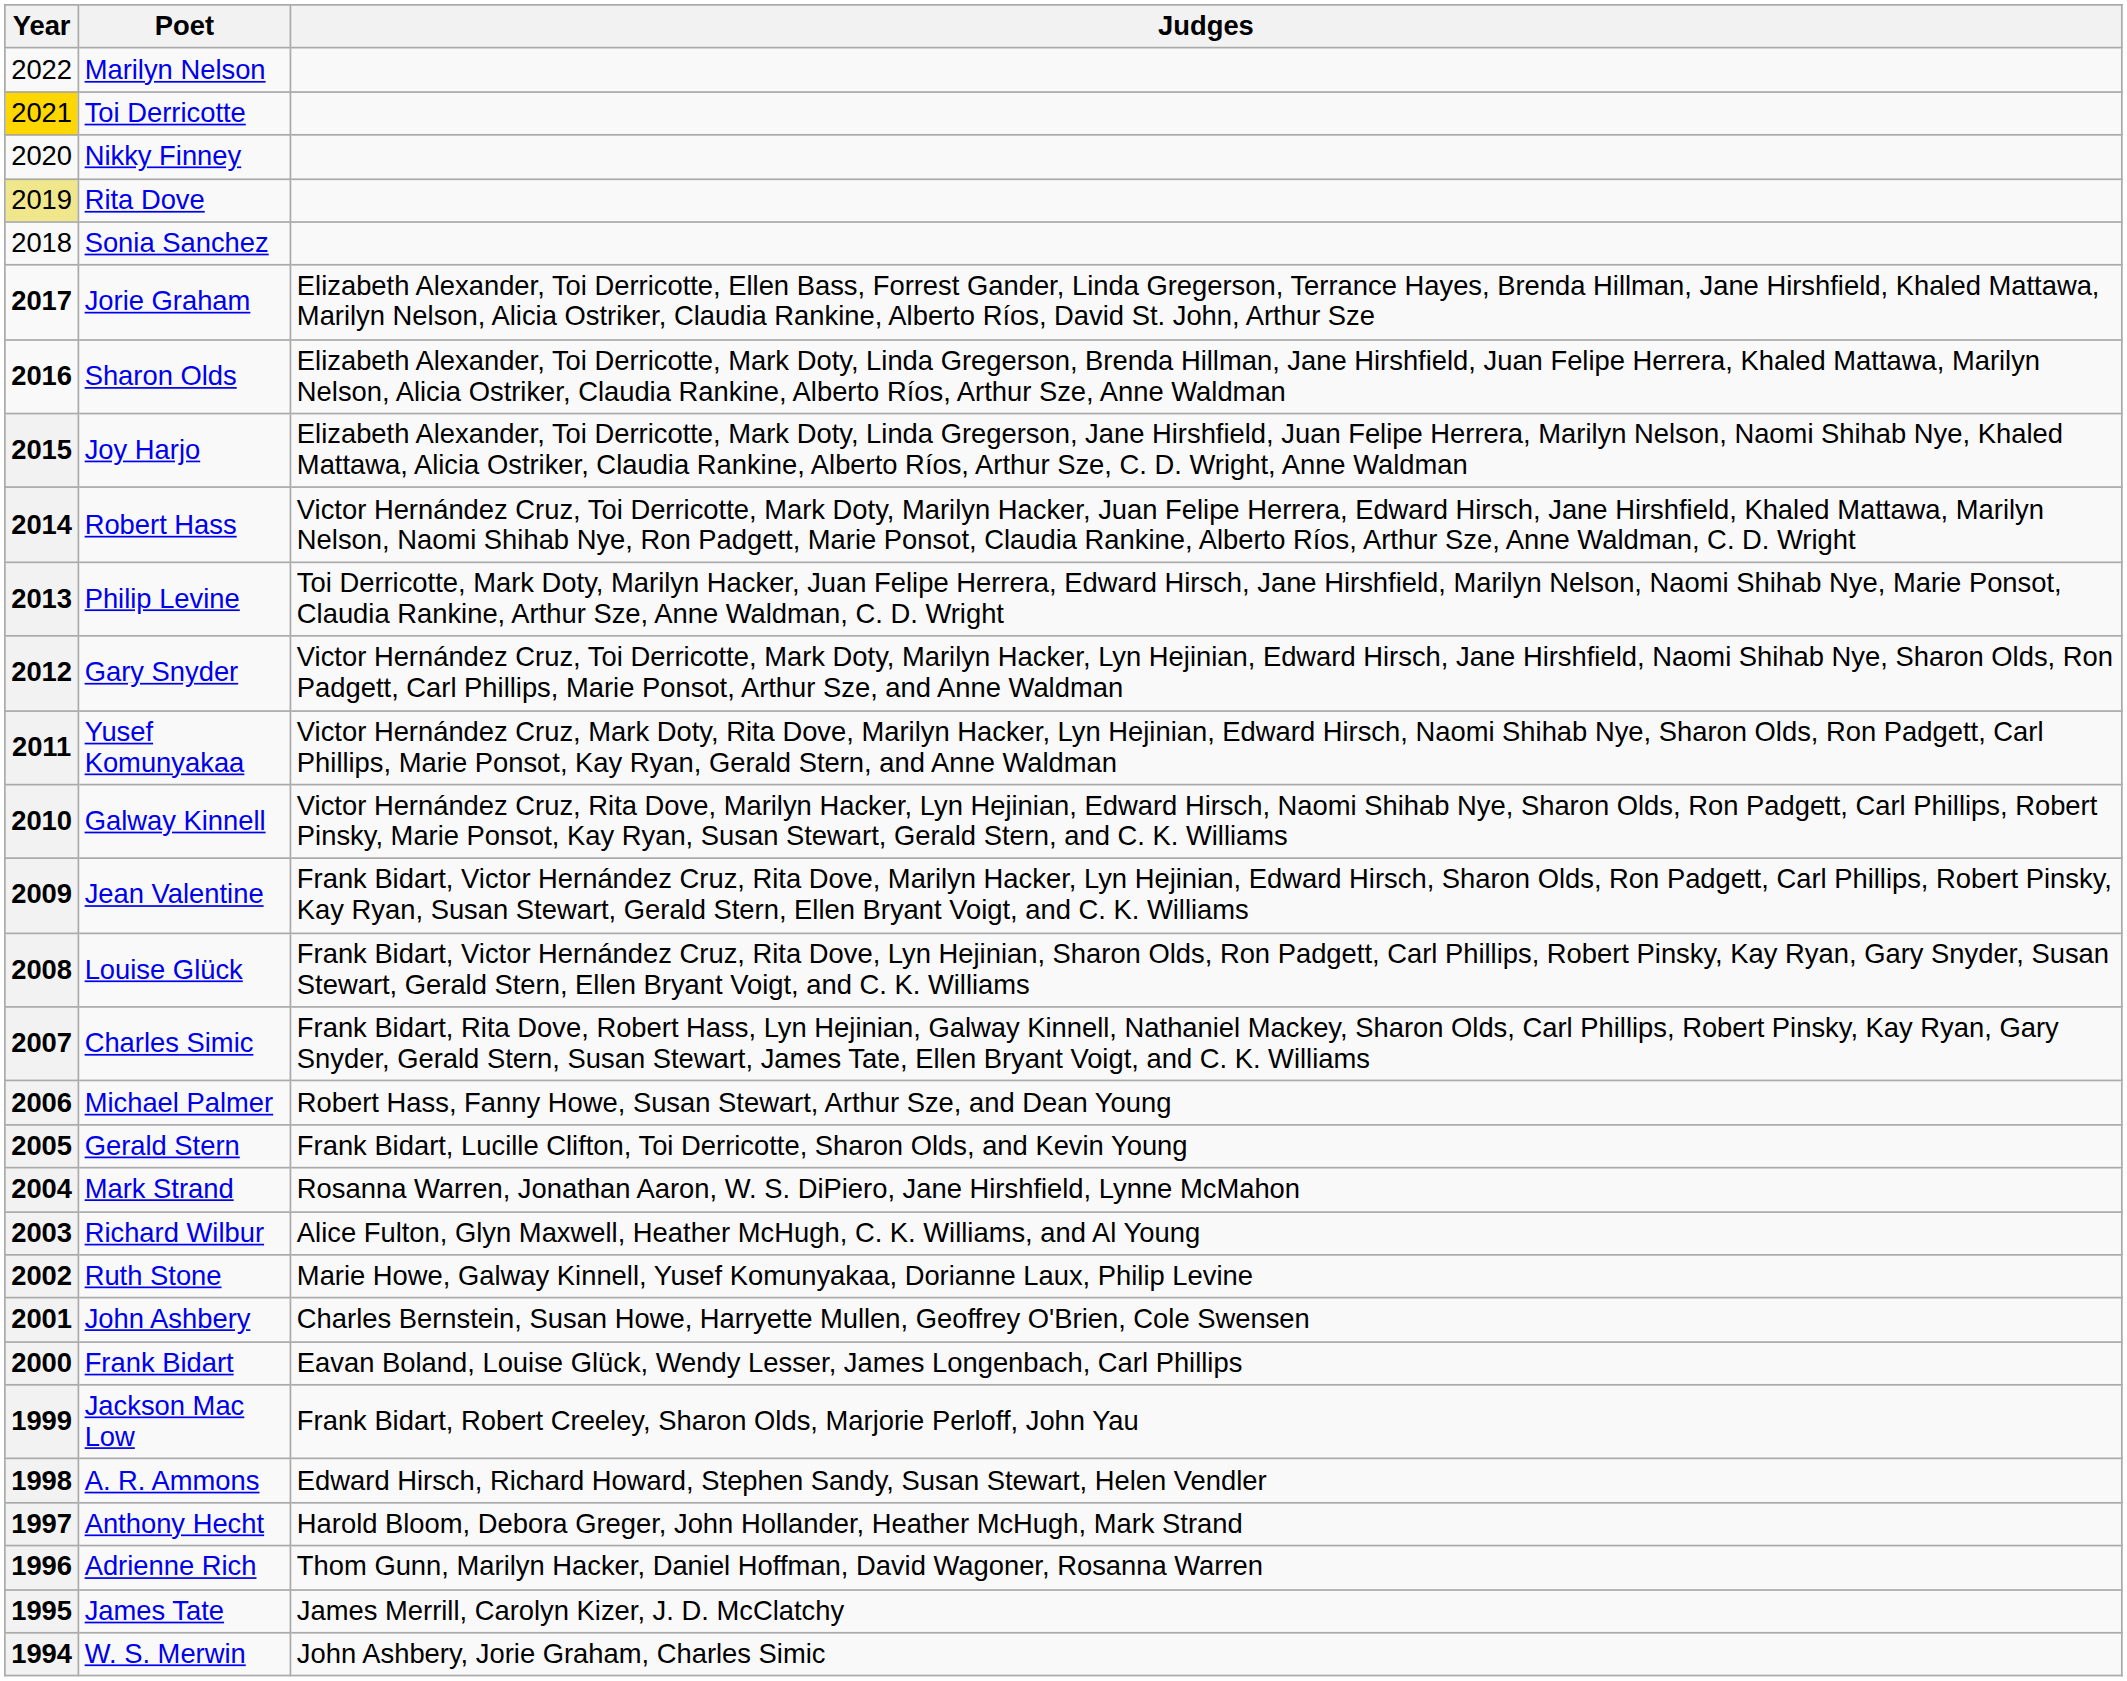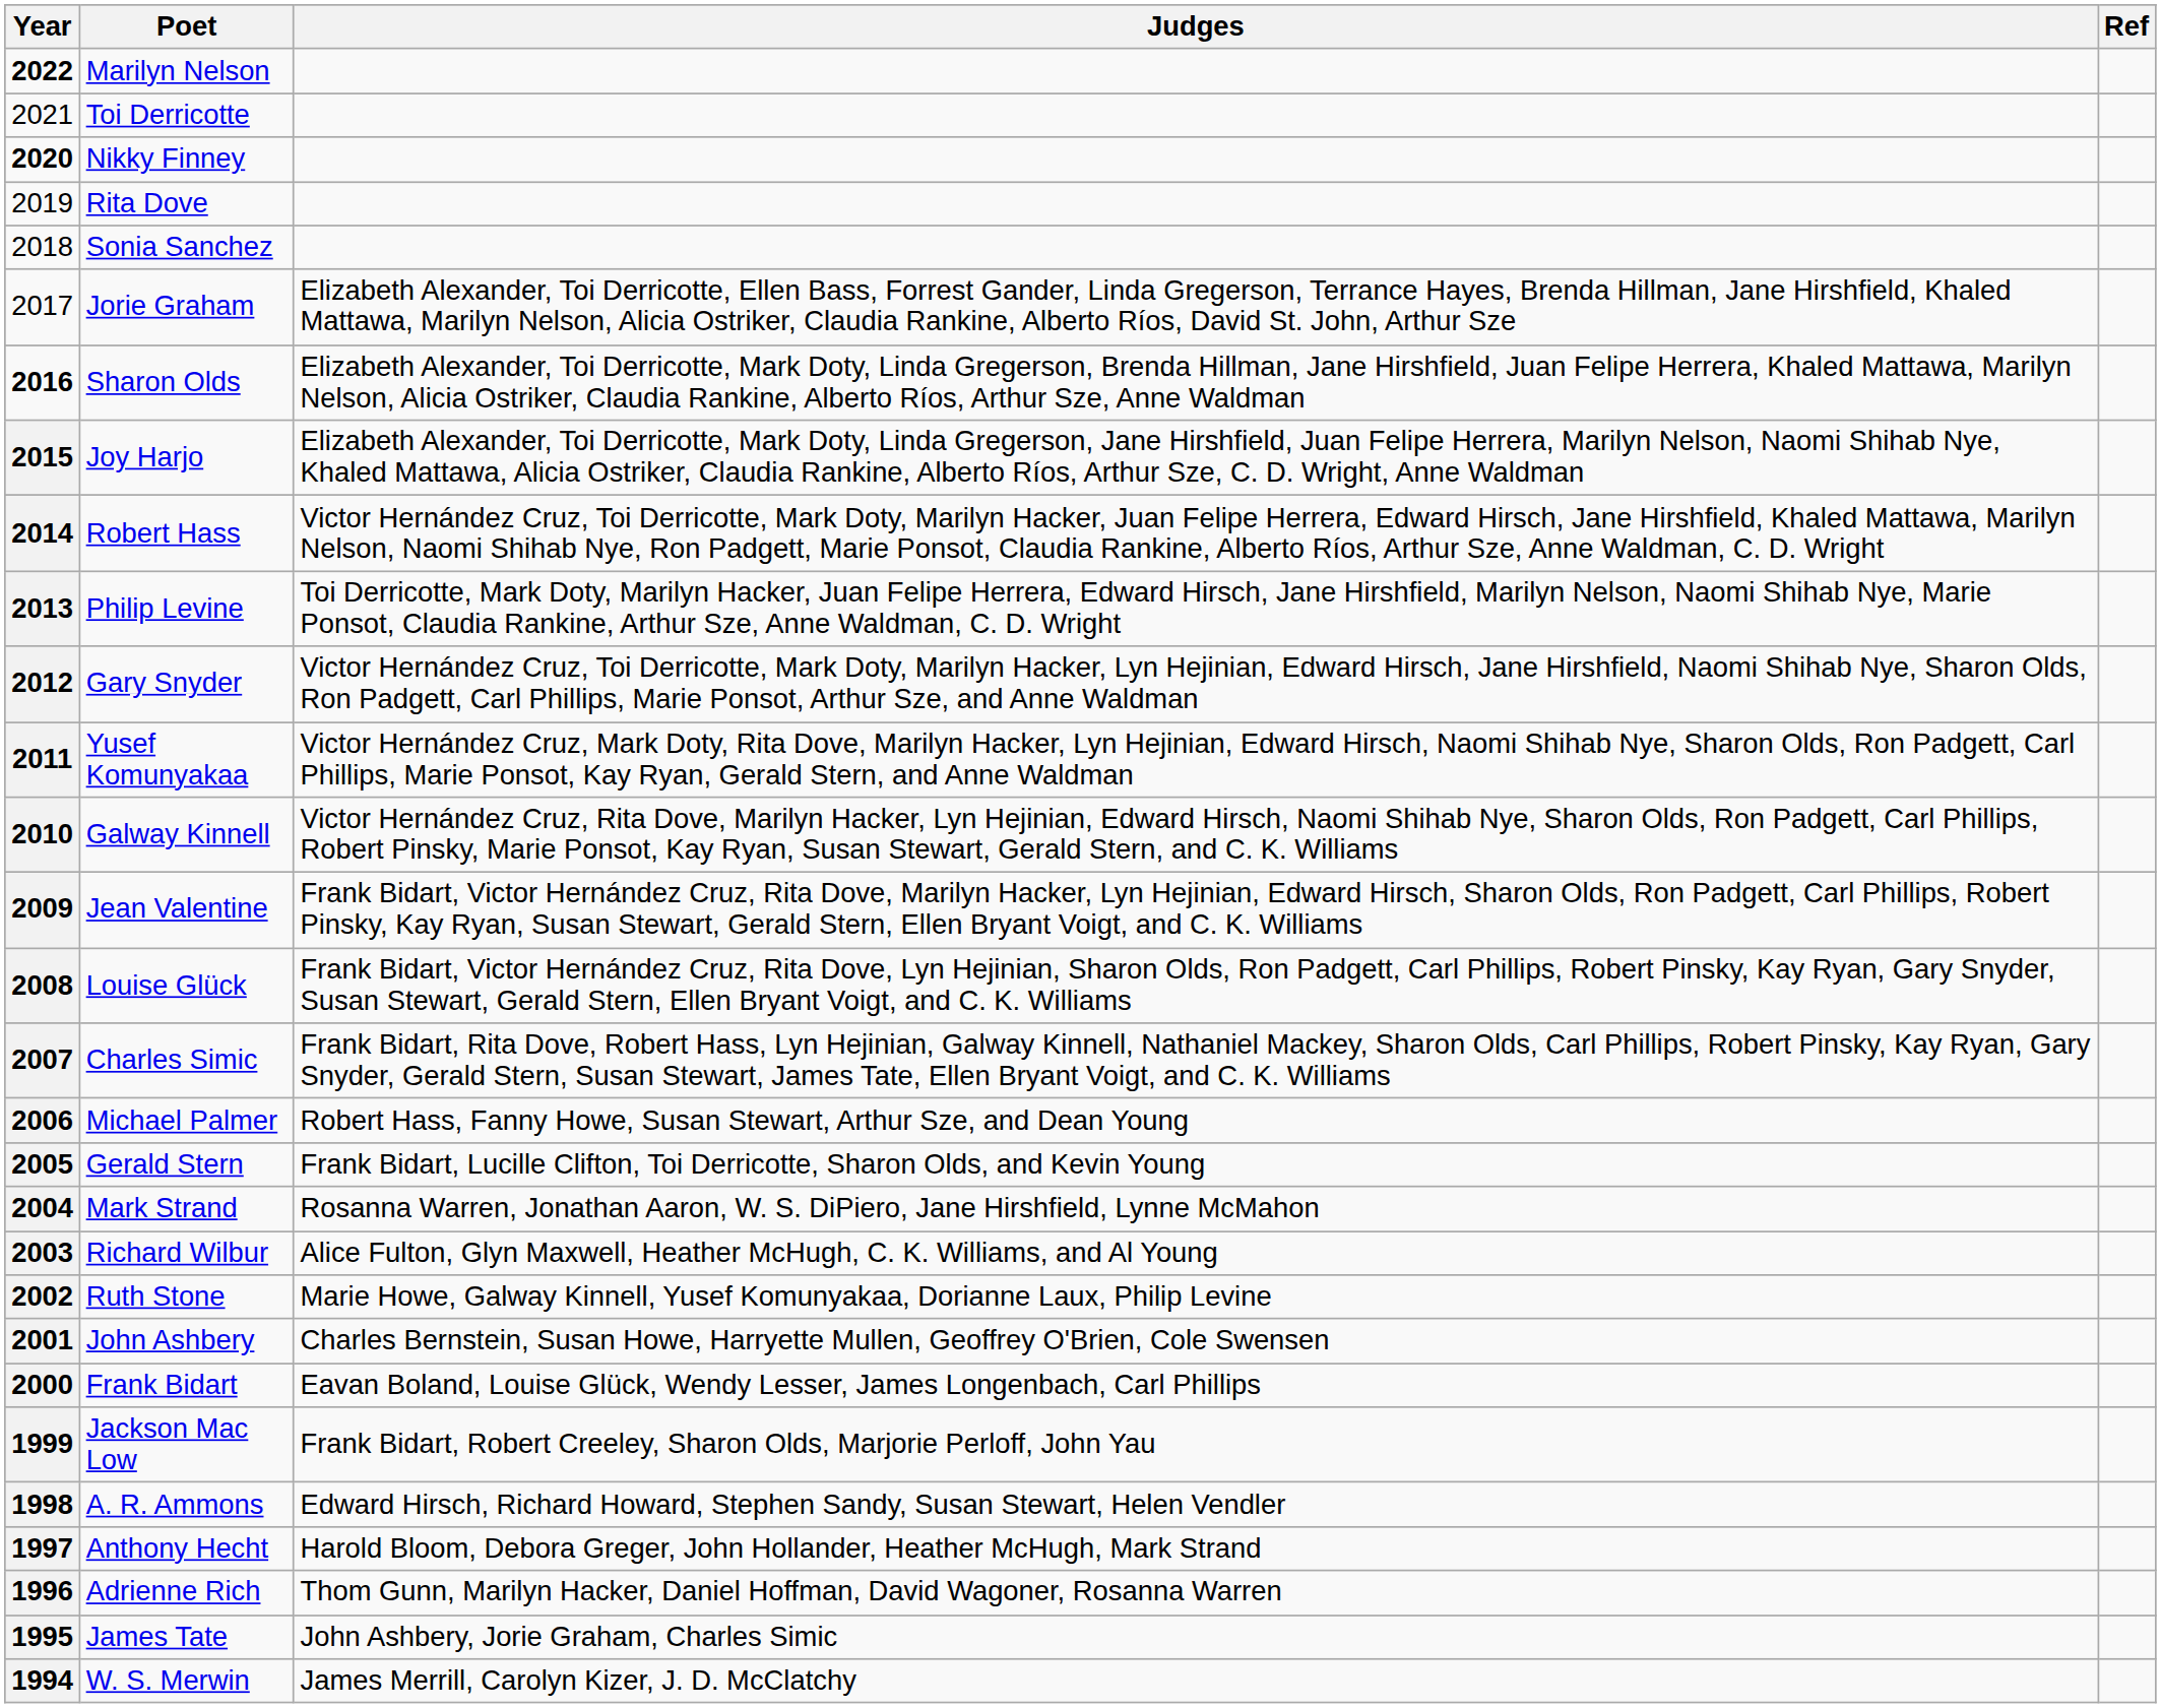+ column: Ref
Marilyn Nelson | Year: normal -> bold
Toi Derricotte | Year: gold background -> no background
Nikky Finney | Year: normal -> bold
Rita Dove | Year: khaki background -> no background
Jorie Graham | Year: bold -> normal
James Tate | Judges: James Merrill, Carolyn Kizer, J. D. McClatchy -> John Ashbery, Jorie Graham, Charles Simic
W. S. Merwin | Judges: John Ashbery, Jorie Graham, Charles Simic -> James Merrill, Carolyn Kizer, J. D. McClatchy
